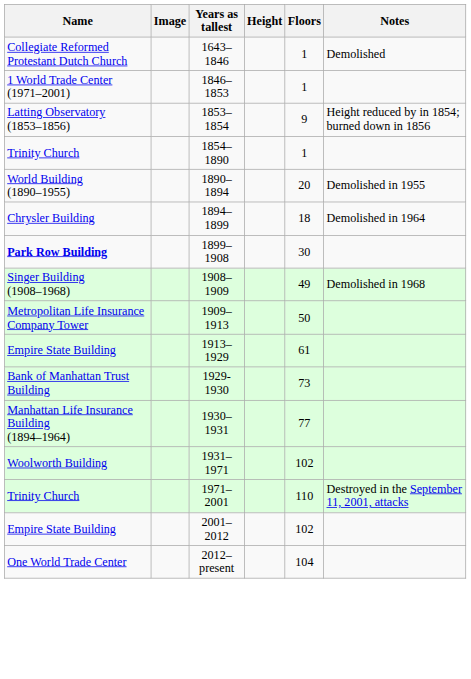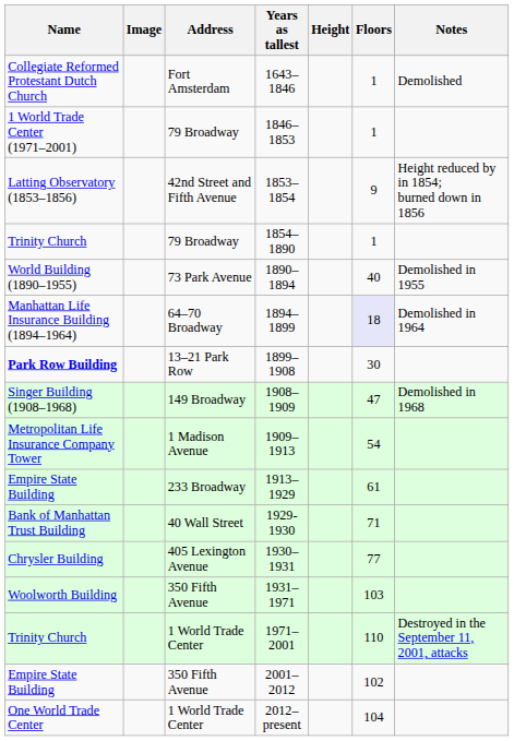+ column: Address | Fort Amsterdam | 79 Broadway | 42nd Street and Fifth Avenue | 79 Broadway | 73 Park Avenue | 64–70 Broadway | 13–21 Park Row | 149 Broadway | 1 Madison Avenue | 233 Broadway | 40 Wall Street | 405 Lexington Avenue | 350 Fifth Avenue | 1 World Trade Center | 350 Fifth Avenue | 1 World Trade Center
1890–1894 | Floors: 20 -> 40
1894–1899 | Name: Chrysler Building -> Manhattan Life Insurance Building (1894–1964)
1894–1899 | Floors: no background -> lavender background
1908–1909 | Floors: 49 -> 47
1909–1913 | Floors: 50 -> 54
1929-1930 | Floors: 73 -> 71
1930–1931 | Name: Manhattan Life Insurance Building (1894–1964) -> Chrysler Building
1931–1971 | Floors: 102 -> 103
